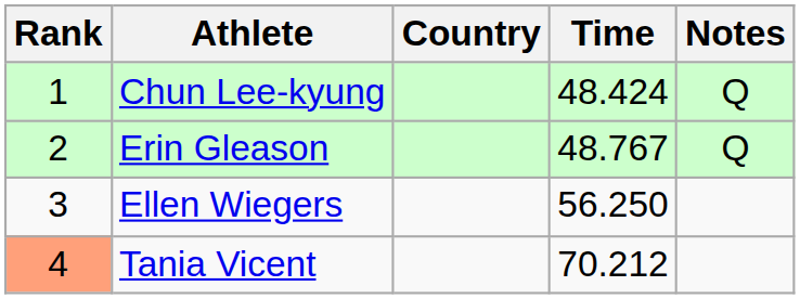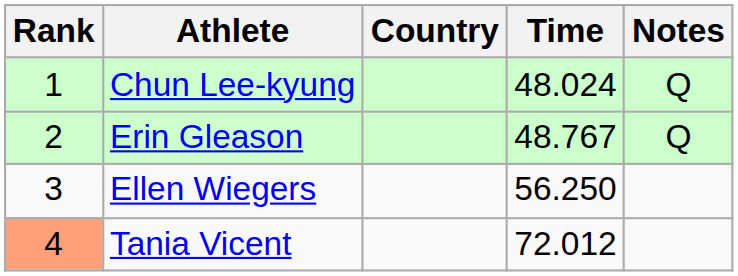Chun Lee-kyung | Time: 48.424 -> 48.024
Tania Vicent | Time: 70.212 -> 72.012
